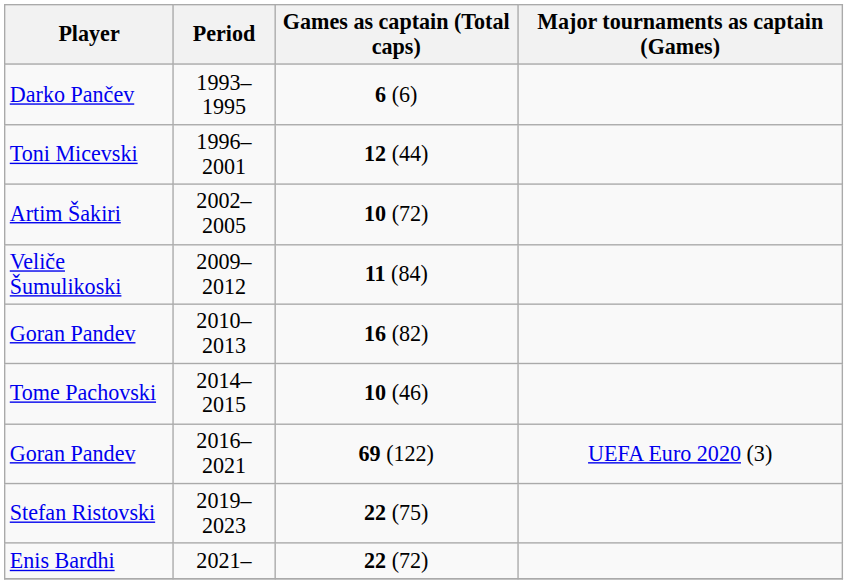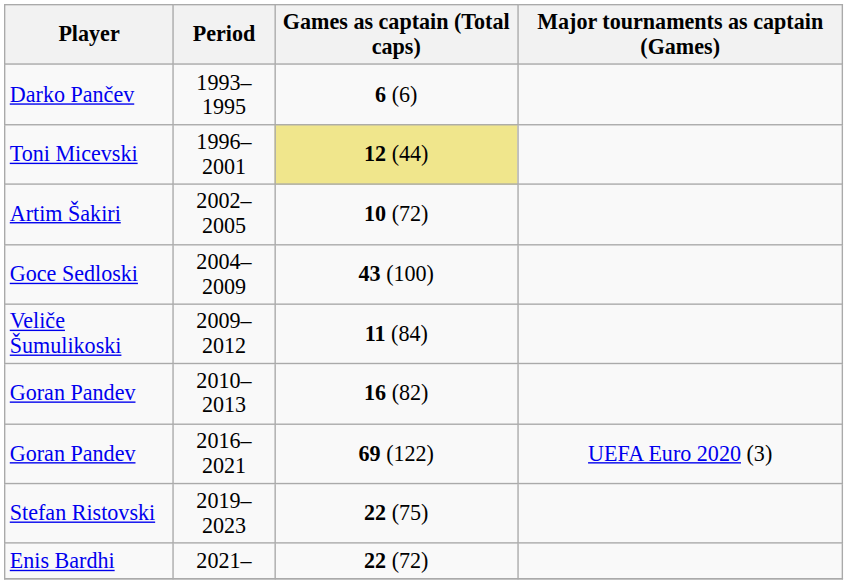Toni Micevski | Games as captain (Total caps): no background -> khaki background
+ row: Goce Sedloski | 2004–2009 | 43 (100)
- row: Tome Pachovski | 2014–2015 | 10 (46)
